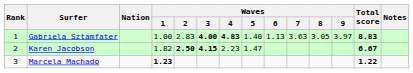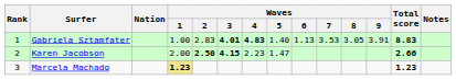Gabriela Sztamfater | Waves / 3: 4.00 -> 4.01
Gabriela Sztamfater | Waves / 7: 3.63 -> 3.53
Gabriela Sztamfater | Waves / 9: 3.97 -> 3.91
Karen Jacobson | Waves / 1: 1.82 -> 2.00
Karen Jacobson | Total score: 6.67 -> 2.66
Marcela Machado | Waves / 1: no background -> khaki background
Marcela Machado | Total score: 1.22 -> 1.23
